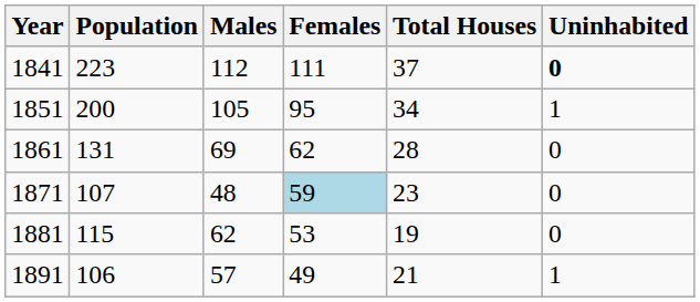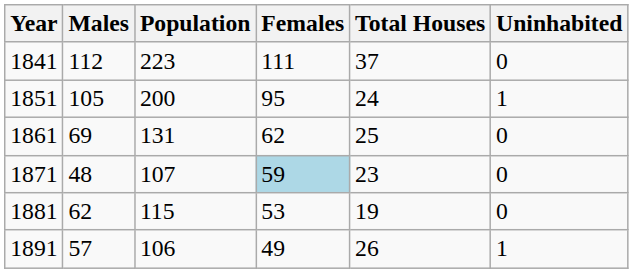columns swapped: Population <-> Males
1841 | Uninhabited: bold -> normal
1851 | Total Houses: 34 -> 24
1861 | Total Houses: 28 -> 25
1891 | Total Houses: 21 -> 26
